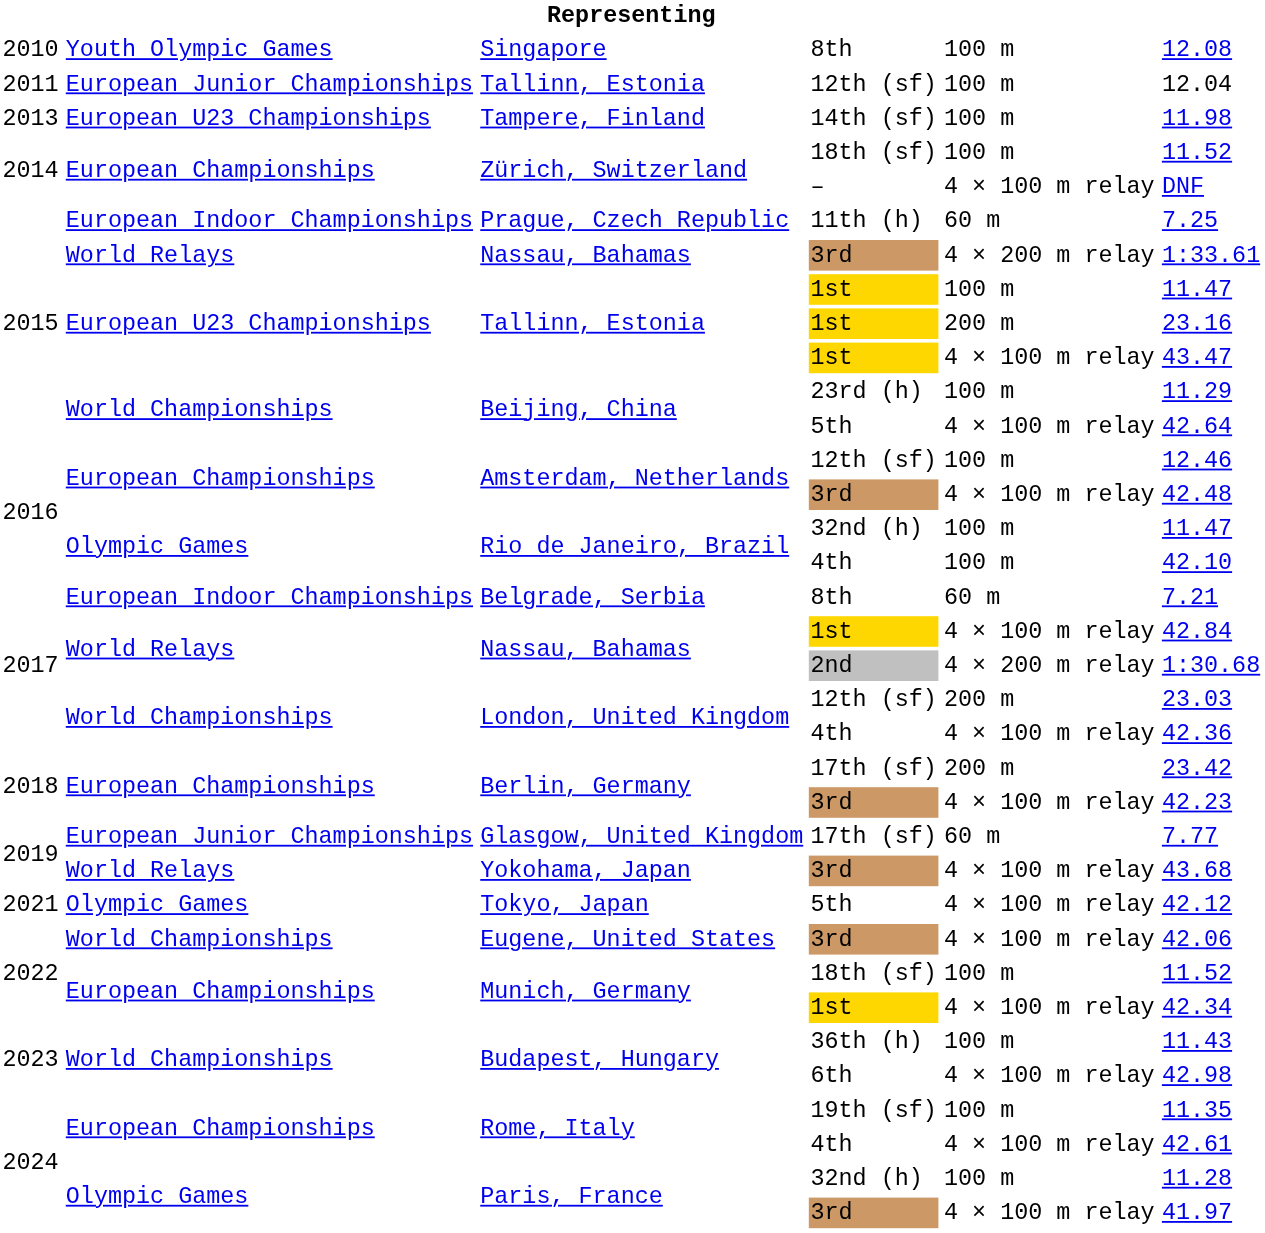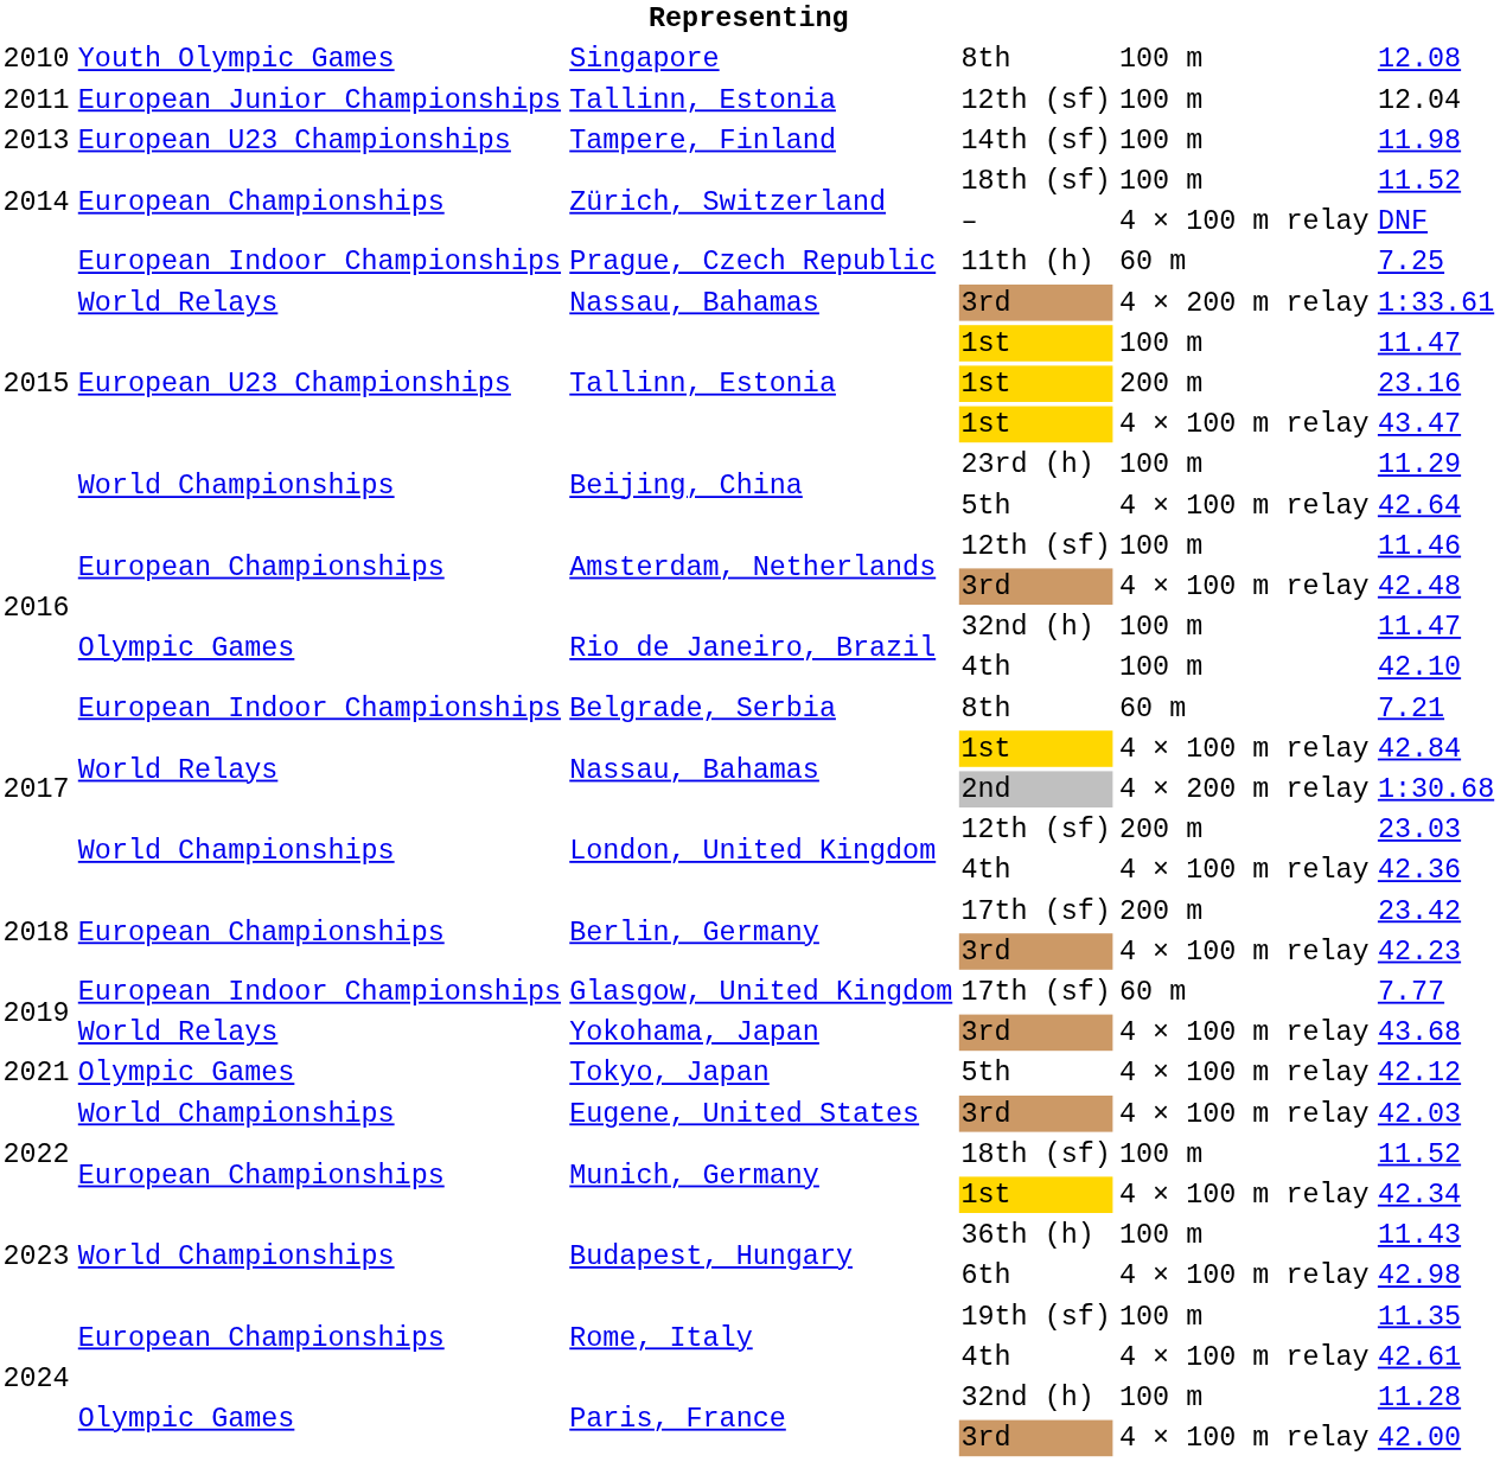Amsterdam, Netherlands / 12th (sf) | column 6: 12.46 -> 11.46
Glasgow, United Kingdom | column 2: European Junior Championships -> European Indoor Championships
Eugene, United States | column 6: 42.06 -> 42.03
Paris, France / 3rd | column 6: 41.97 -> 42.00
